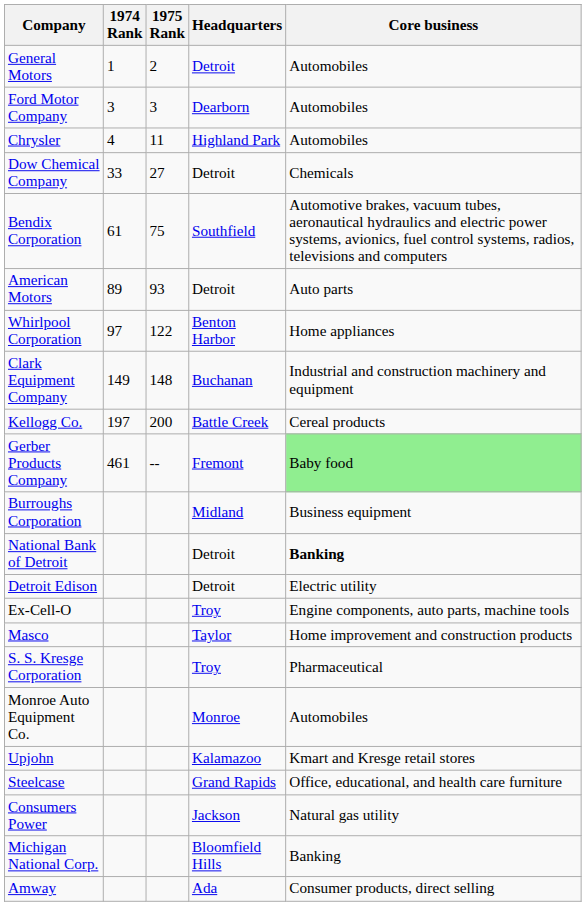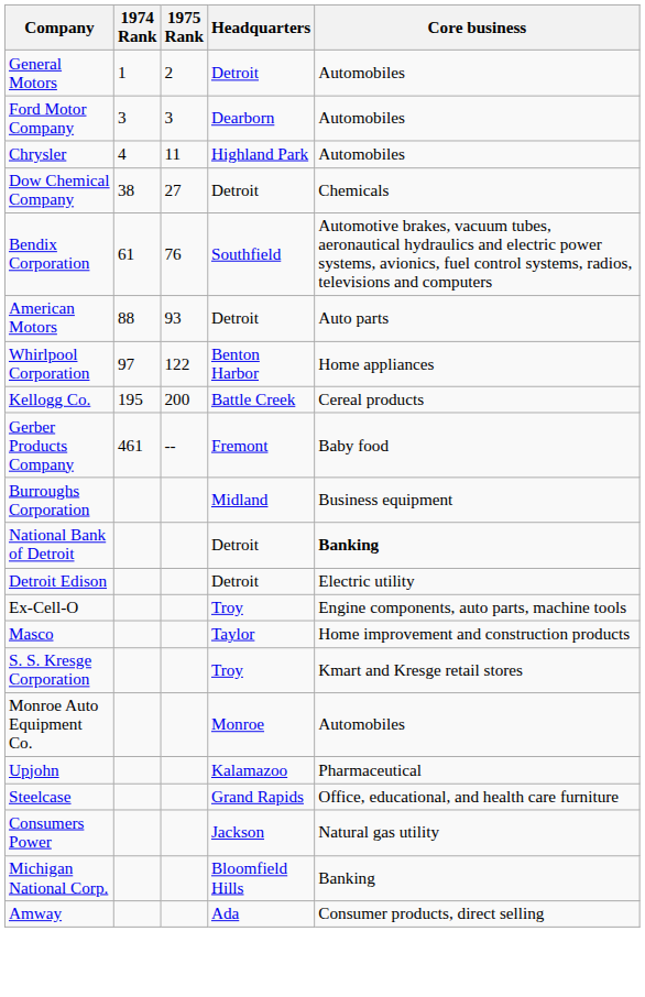Dow Chemical Company | 1974 Rank: 33 -> 38
Bendix Corporation | 1975 Rank: 75 -> 76
American Motors | 1974 Rank: 89 -> 88
- row: Clark Equipment Company | 149 | 148 | Buchanan | Industrial and construction machinery and equipment
Kellogg Co. | 1974 Rank: 197 -> 195
Gerber Products Company | Core business: lightgreen background -> no background
S. S. Kresge Corporation | Core business: Pharmaceutical -> Kmart and Kresge retail stores
Upjohn | Core business: Kmart and Kresge retail stores -> Pharmaceutical
